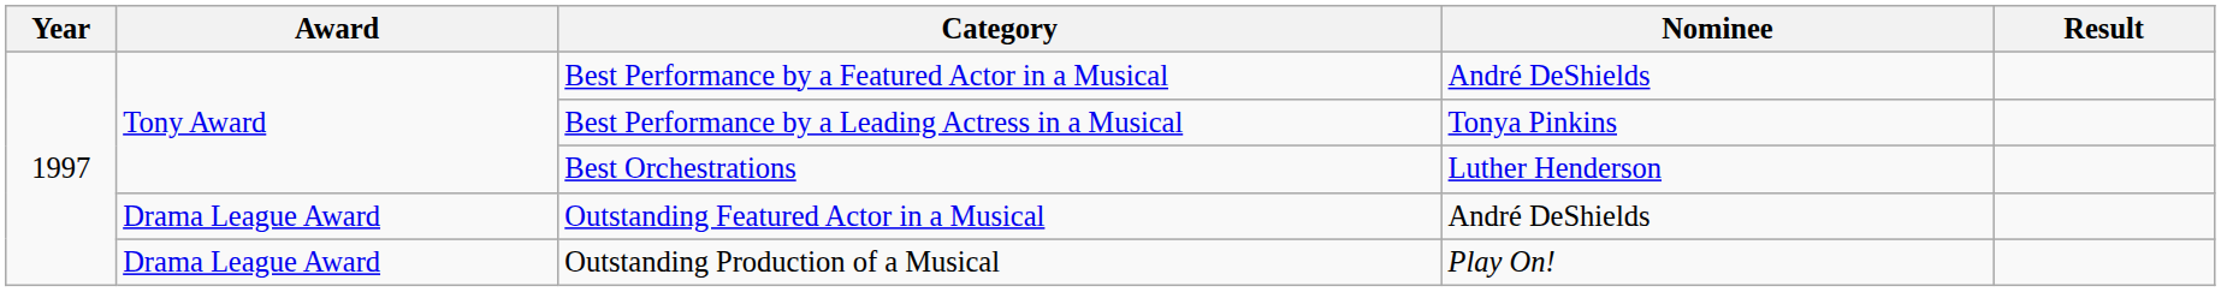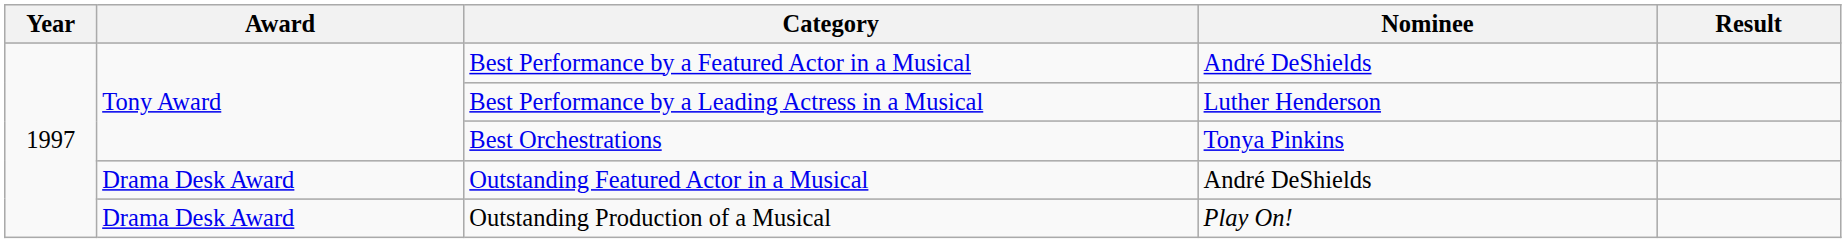Best Performance by a Leading Actress in a Musical | Nominee: Tonya Pinkins -> Luther Henderson
Best Orchestrations | Nominee: Luther Henderson -> Tonya Pinkins
Outstanding Featured Actor in a Musical | Award: Drama League Award -> Drama Desk Award
Outstanding Production of a Musical | Award: Drama League Award -> Drama Desk Award
